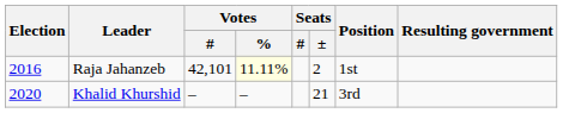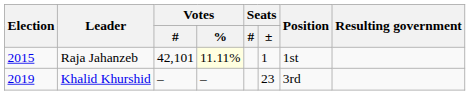Raja Jahanzeb | Election: 2016 -> 2015
Raja Jahanzeb | Seats / ±: 2 -> 1
Khalid Khurshid | Election: 2020 -> 2019
Khalid Khurshid | Seats / ±: 21 -> 23
